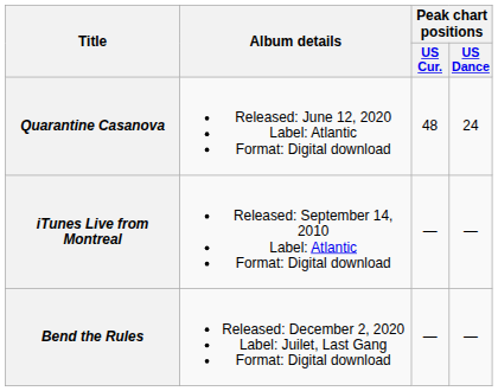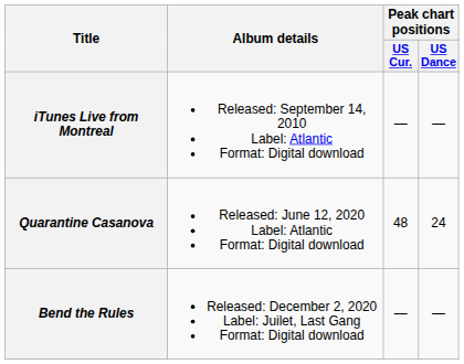rows swapped: iTunes Live from Montreal <-> Quarantine Casanova
